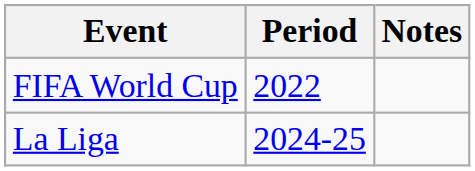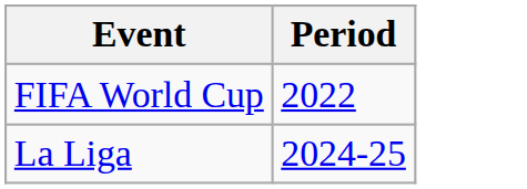- column: Notes
